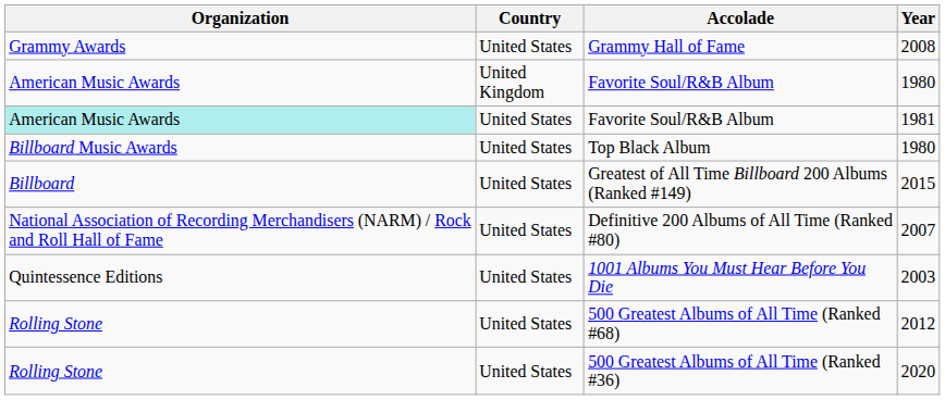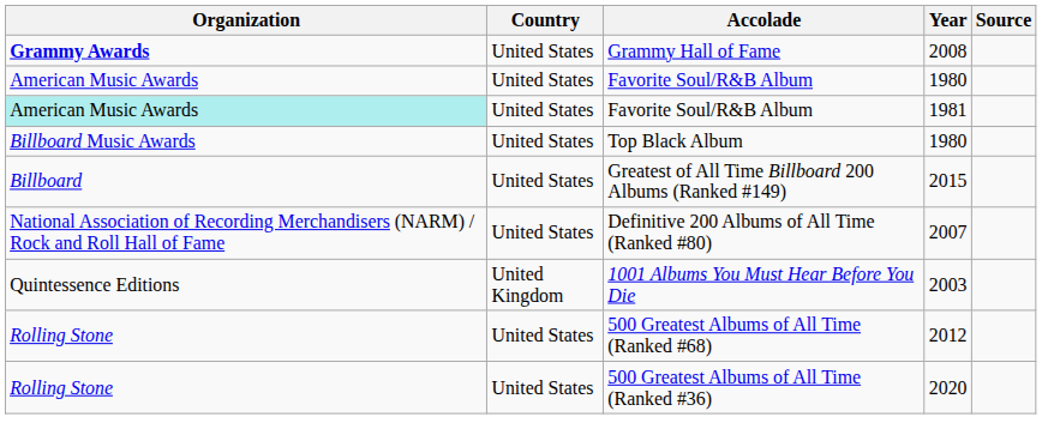+ column: Source
Grammy Hall of Fame | Organization: normal -> bold
Favorite Soul/R&B Album / 1980 | Country: United Kingdom -> United States
1001 Albums You Must Hear Before You Die | Country: United States -> United Kingdom
